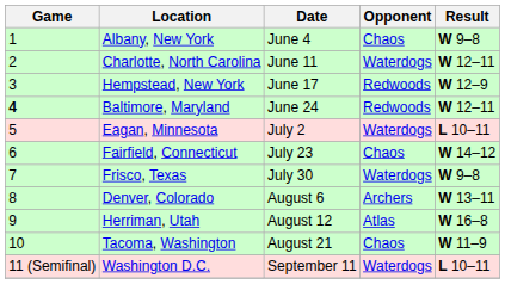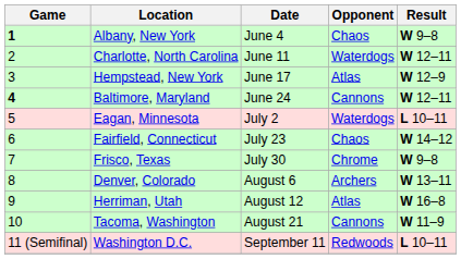Albany, New York | Game: normal -> bold
Hempstead, New York | Opponent: Redwoods -> Atlas
Baltimore, Maryland | Opponent: Redwoods -> Cannons
Frisco, Texas | Opponent: Waterdogs -> Chrome
Tacoma, Washington | Opponent: Chaos -> Cannons
Washington D.C. | Opponent: Waterdogs -> Redwoods
